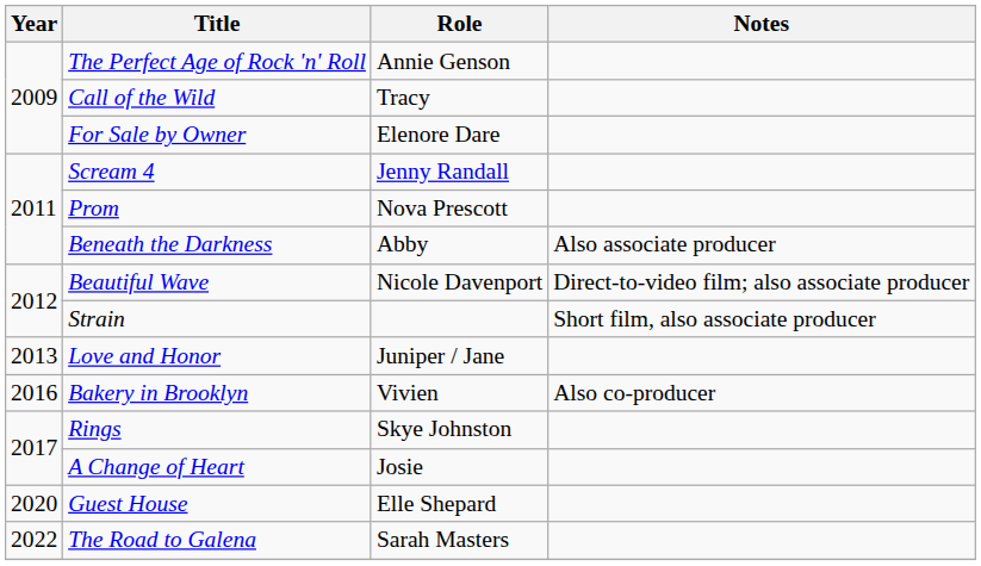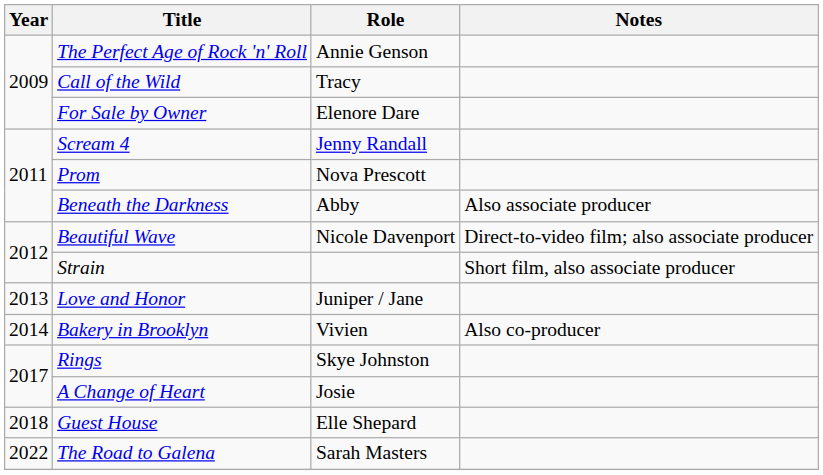Bakery in Brooklyn | Year: 2016 -> 2014
Guest House | Year: 2020 -> 2018
